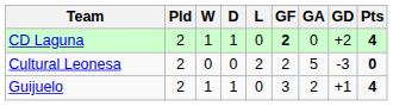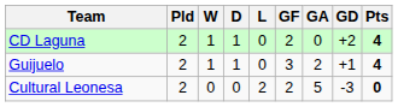CD Laguna | GF: bold -> normal
rows swapped: Guijuelo <-> Cultural Leonesa
